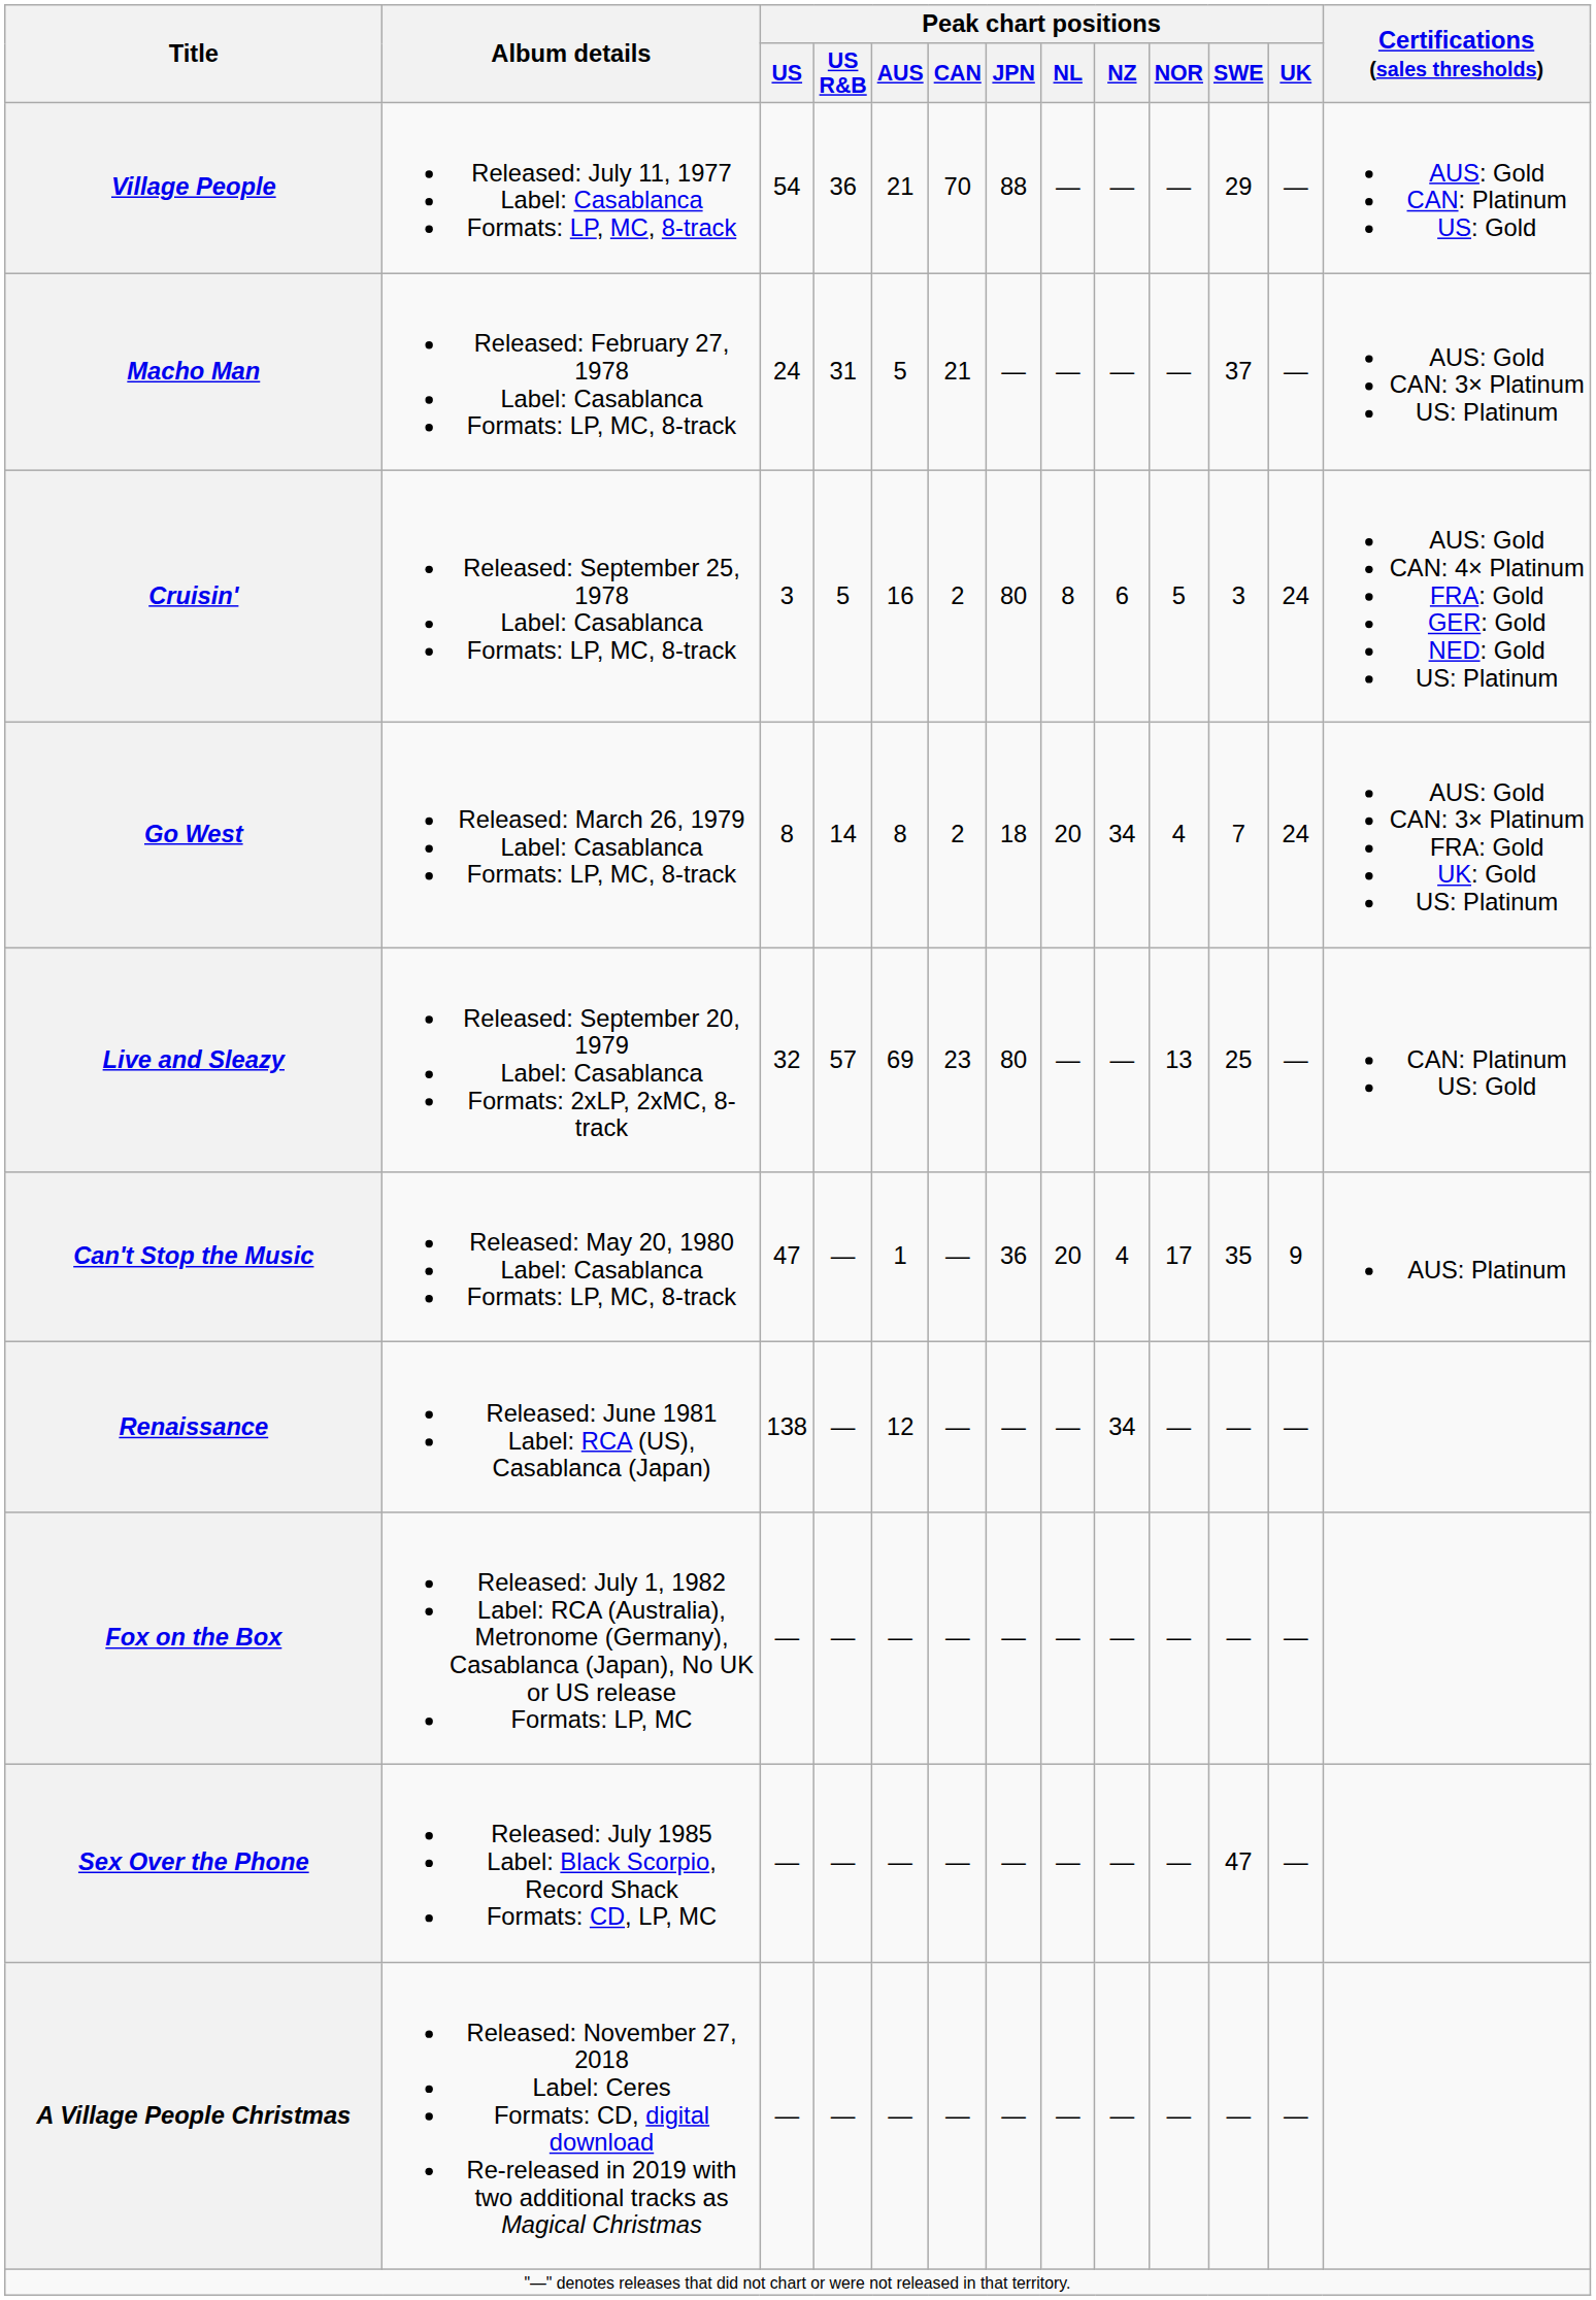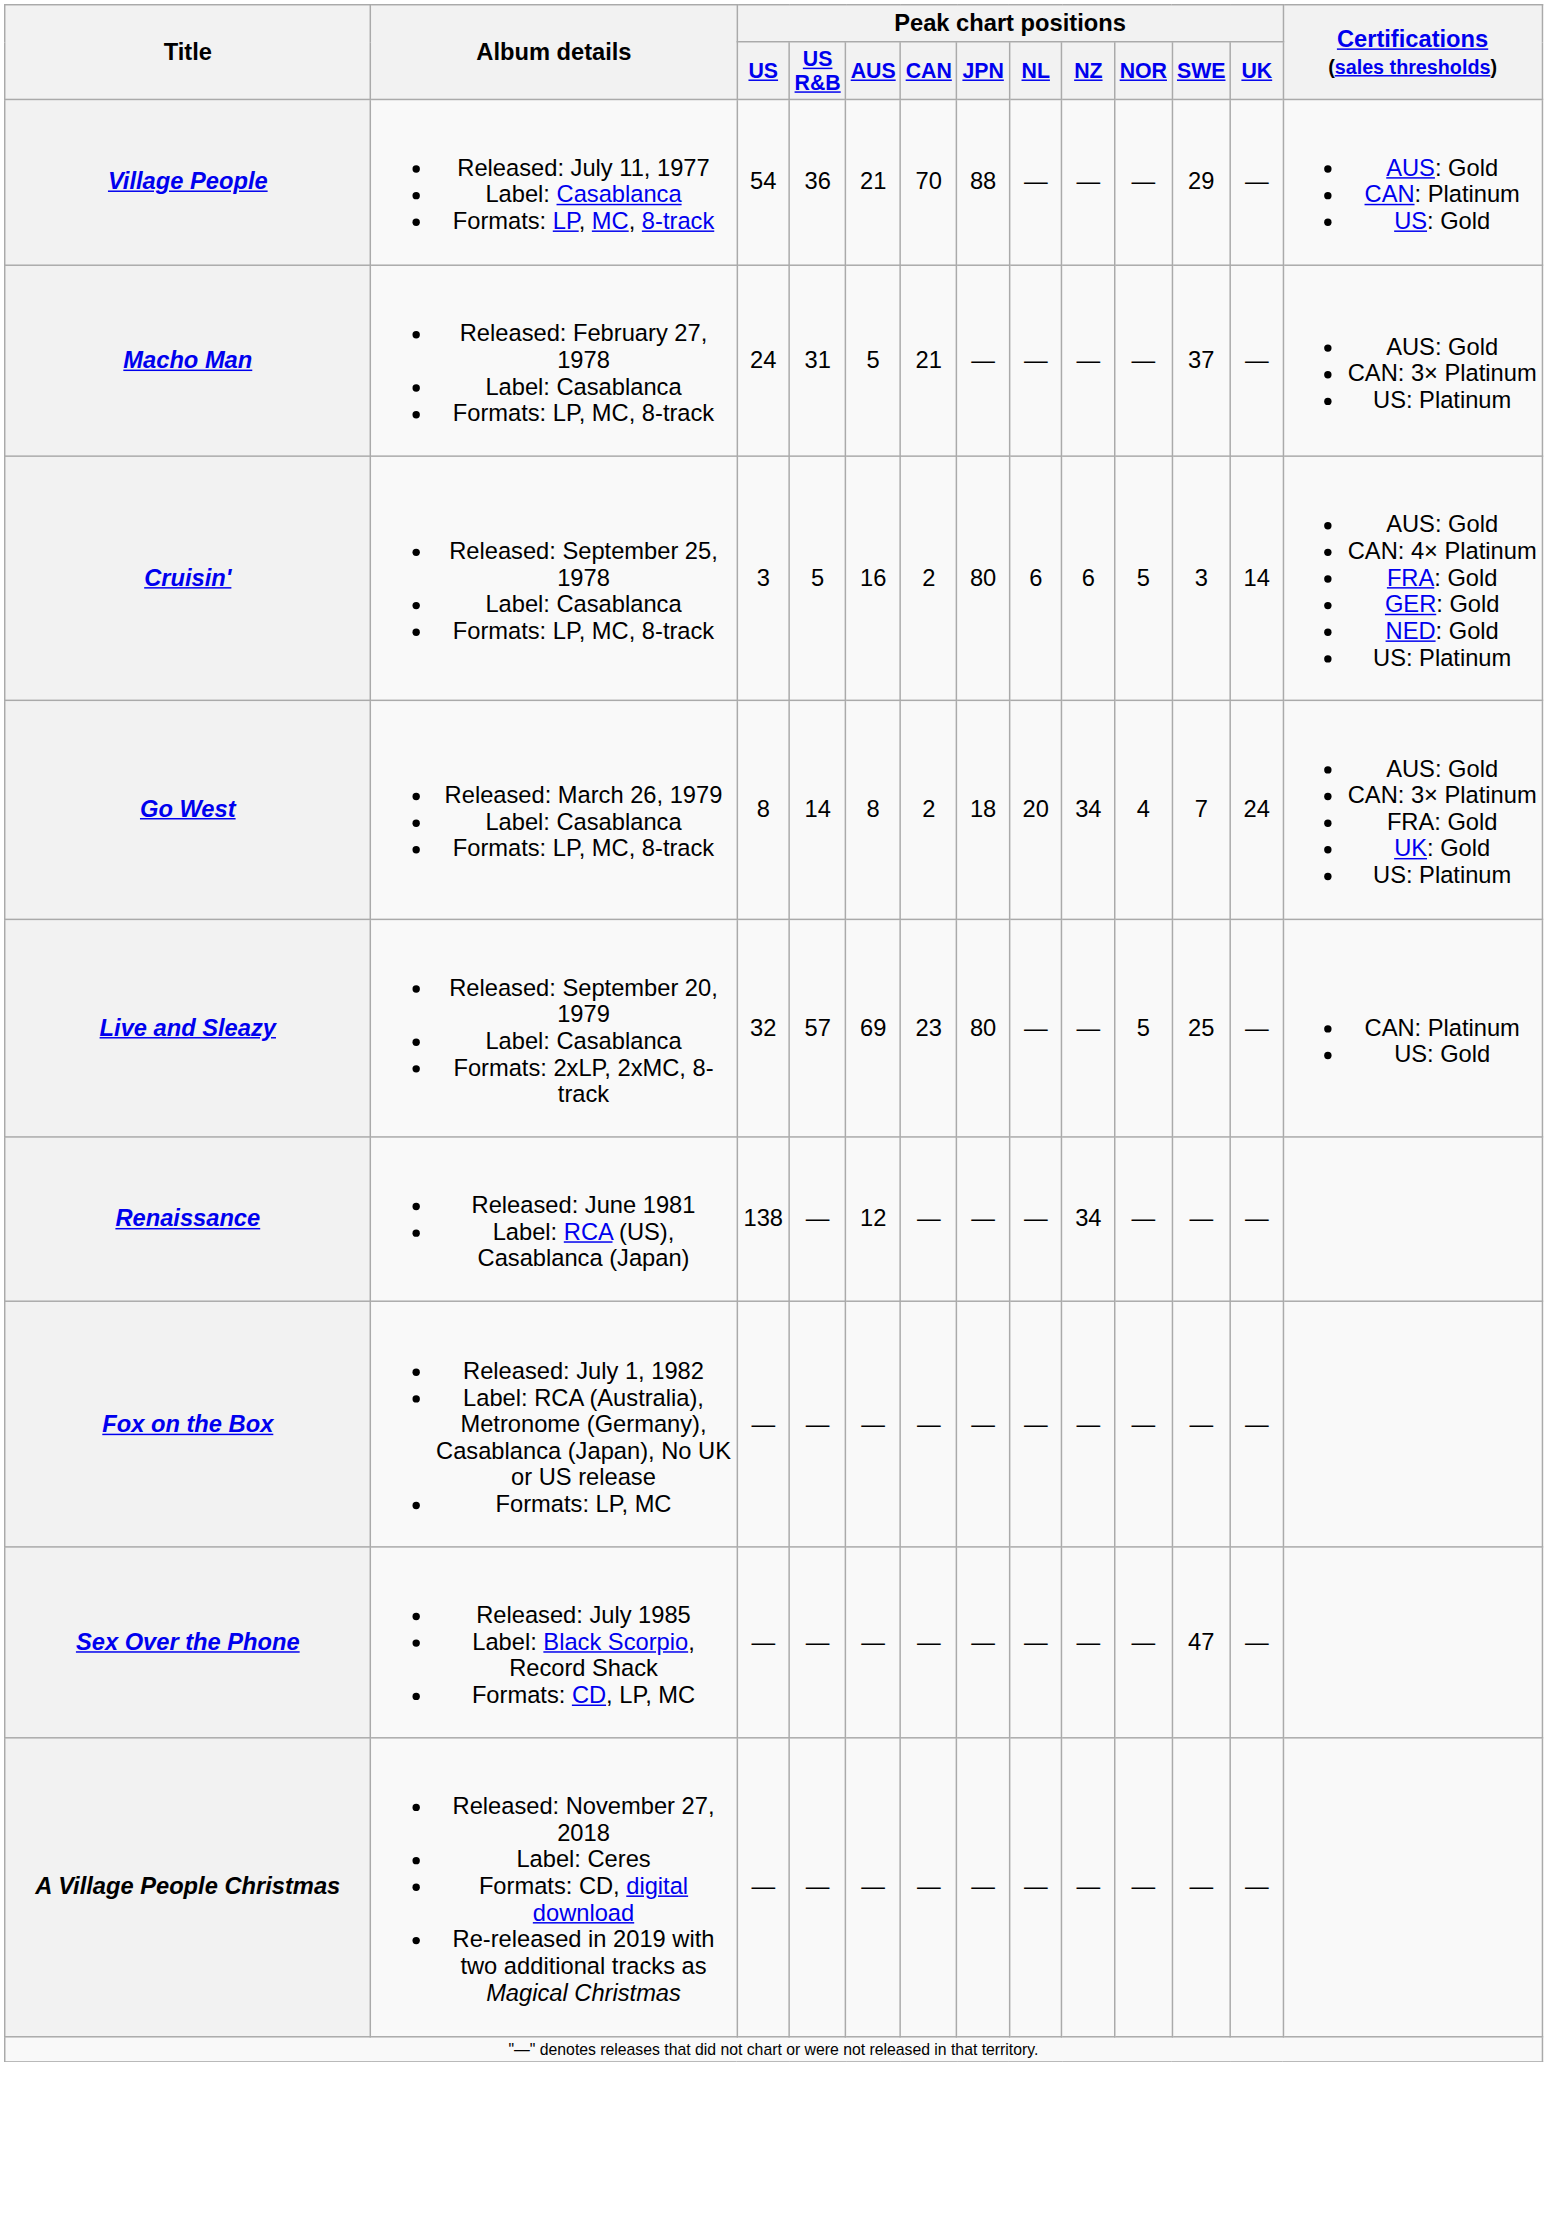Cruisin' | Peak chart positions / NL: 8 -> 6
Cruisin' | Peak chart positions / UK: 24 -> 14
Live and Sleazy | Peak chart positions / NOR: 13 -> 5
- row: Can't Stop the Music | Released: May 20, 1980 Label: Casablanca Formats: LP, MC, 8-track | 47 | — | 1 | — | 36 | 20 | 4 | 17 | 35 | 9 | AUS: Platinum
